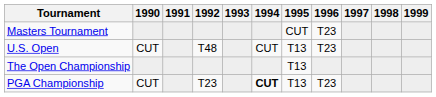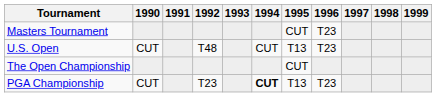The Open Championship | 1995: T13 -> CUT
